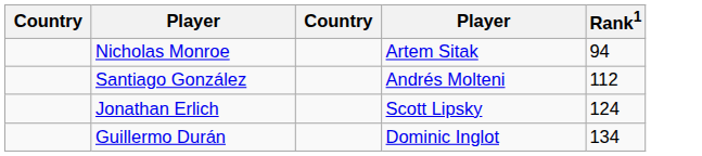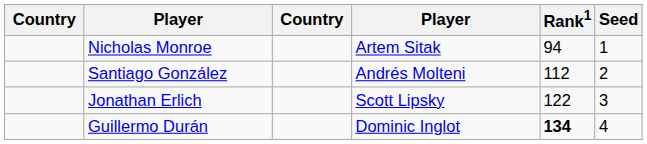+ column: Seed | 1 | 2 | 3 | 4
Jonathan Erlich | Rank1: 124 -> 122
Guillermo Durán | Rank1: normal -> bold
